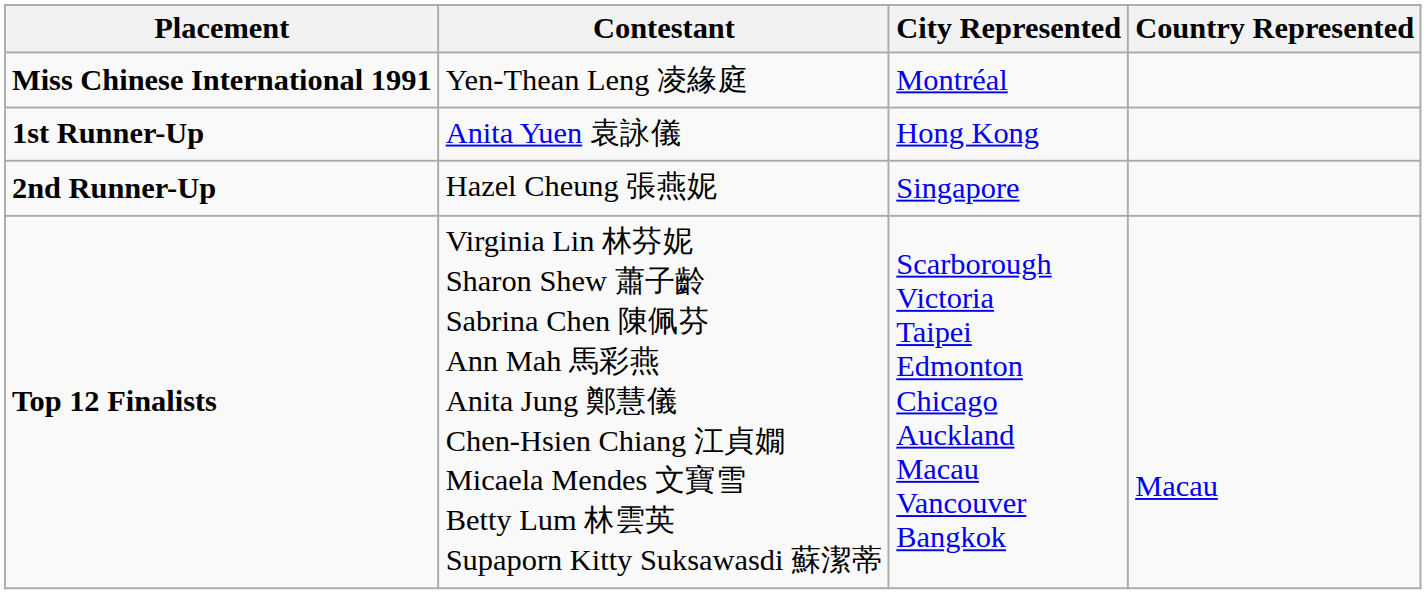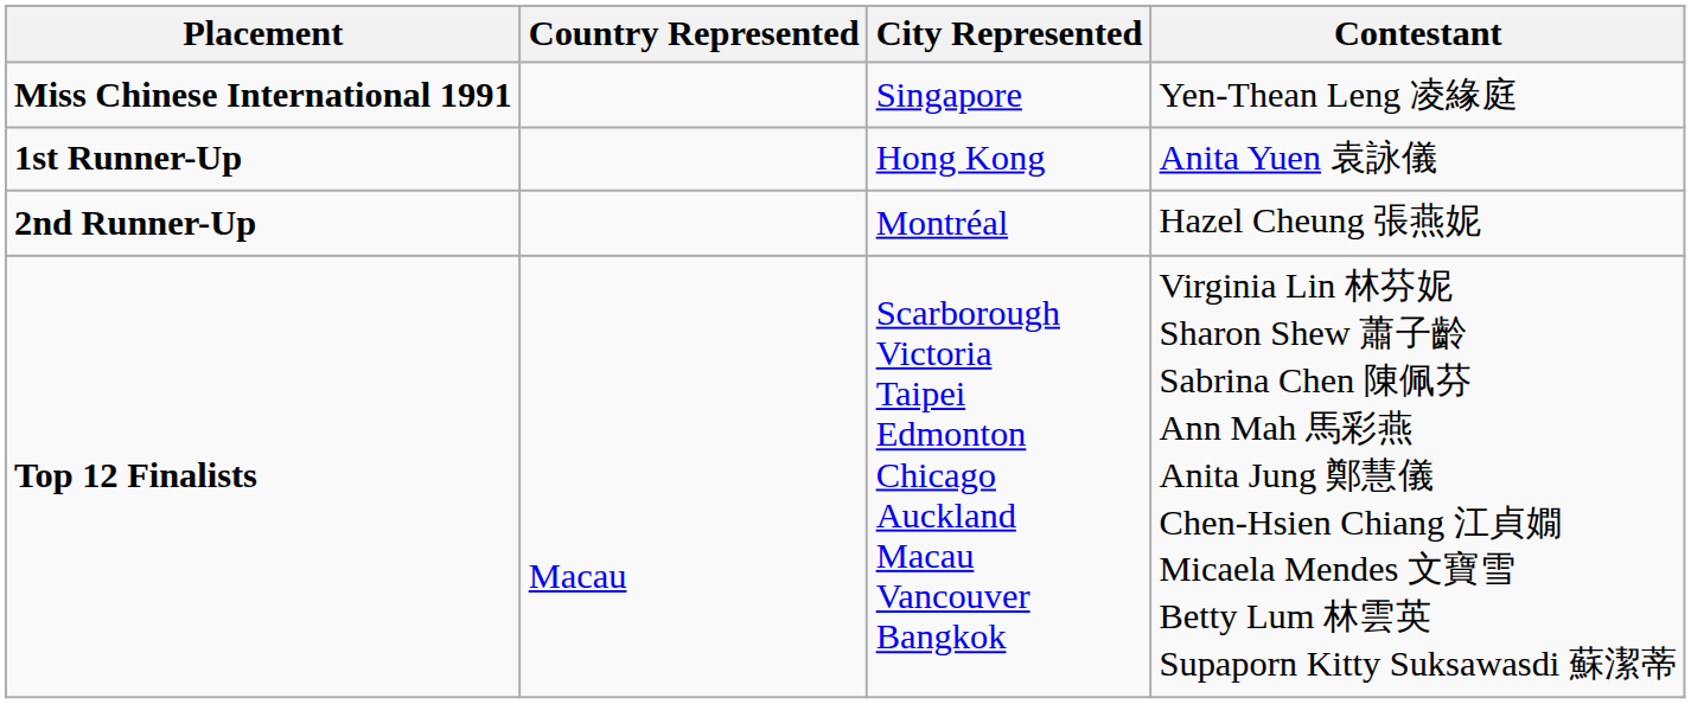columns swapped: Contestant <-> Country Represented
Miss Chinese International 1991 | City Represented: Montréal -> Singapore
2nd Runner-Up | City Represented: Singapore -> Montréal
